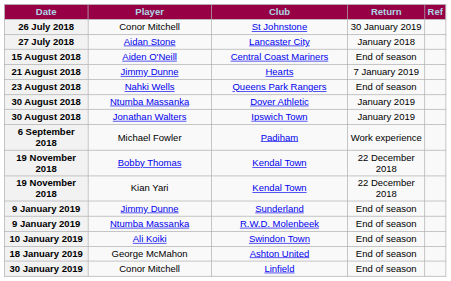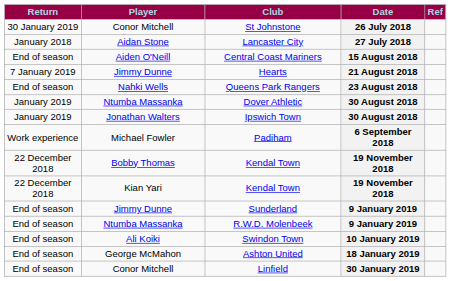columns swapped: Date <-> Return
